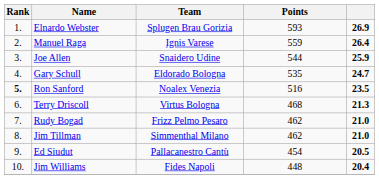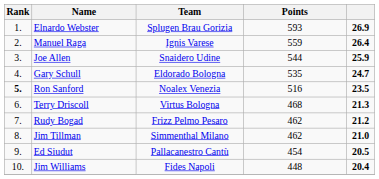Rudy Bogad | column 5: 21.0 -> 21.2
